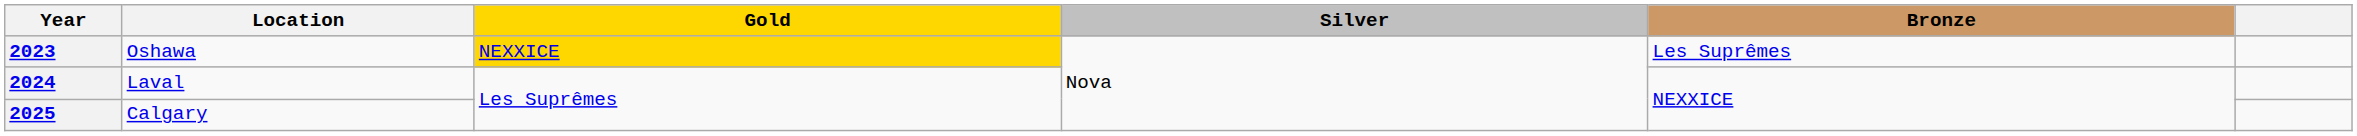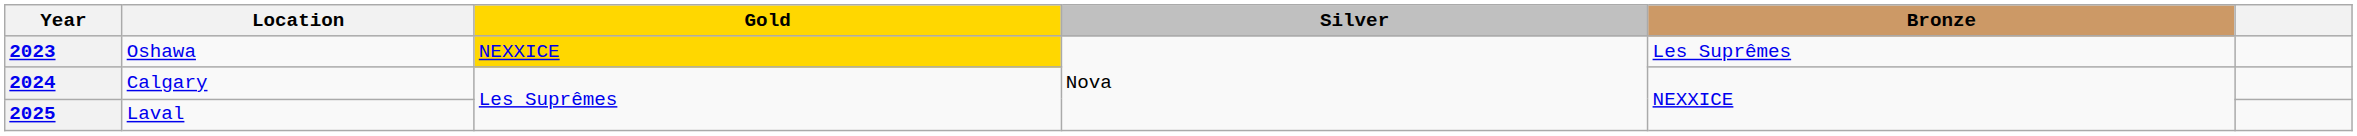2024 | Location: Laval -> Calgary
2025 | Location: Calgary -> Laval
